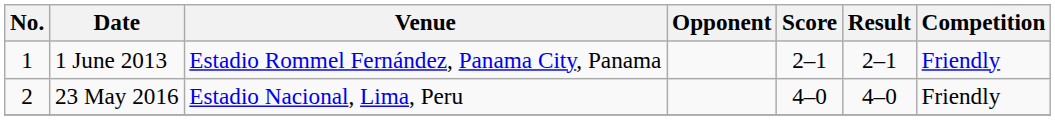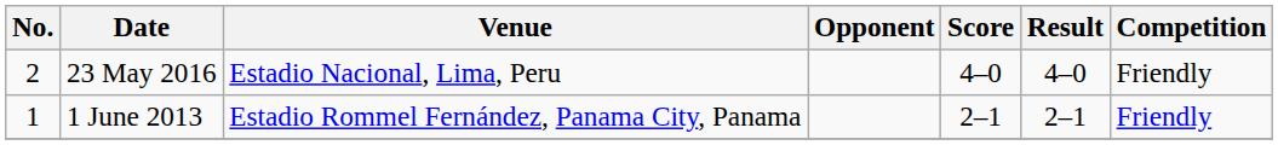rows swapped: 1 June 2013 <-> 23 May 2016
